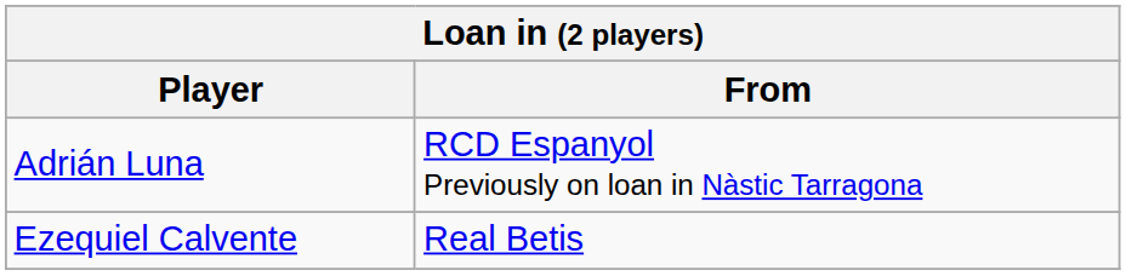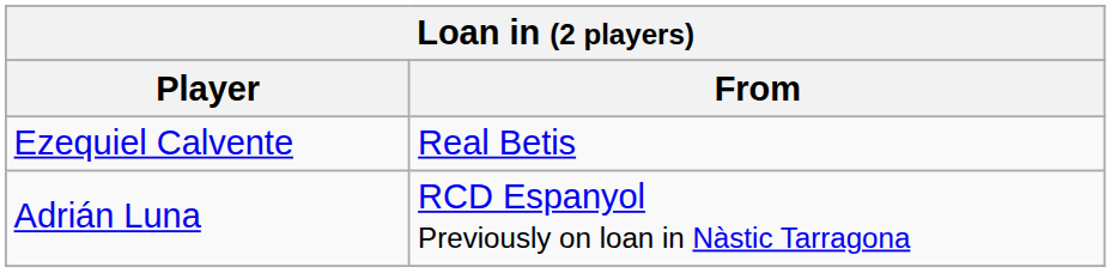rows swapped: Ezequiel Calvente <-> Adrián Luna
